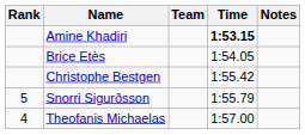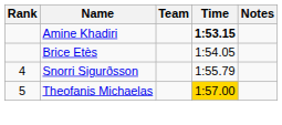- row: Christophe Bestgen | 1:55.42
Snorri Sigurðsson | Rank: 5 -> 4
Theofanis Michaelas | Rank: 4 -> 5
Theofanis Michaelas | Time: no background -> gold background
